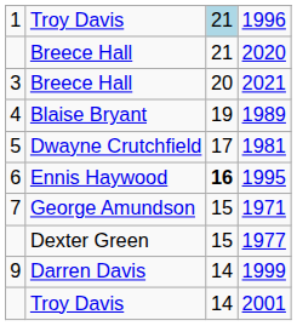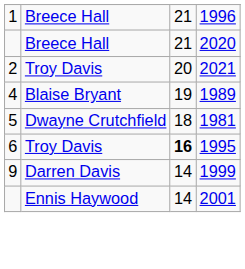1996 | column 2: Troy Davis -> Breece Hall
1996 | column 3: lightblue background -> no background
2021 | column 1: 3 -> 2
2021 | column 2: Breece Hall -> Troy Davis
1981 | column 3: 17 -> 18
1995 | column 2: Ennis Haywood -> Troy Davis
- row: 7 | George Amundson | 15 | 1971
- row: Dexter Green | 15 | 1977
2001 | column 2: Troy Davis -> Ennis Haywood
